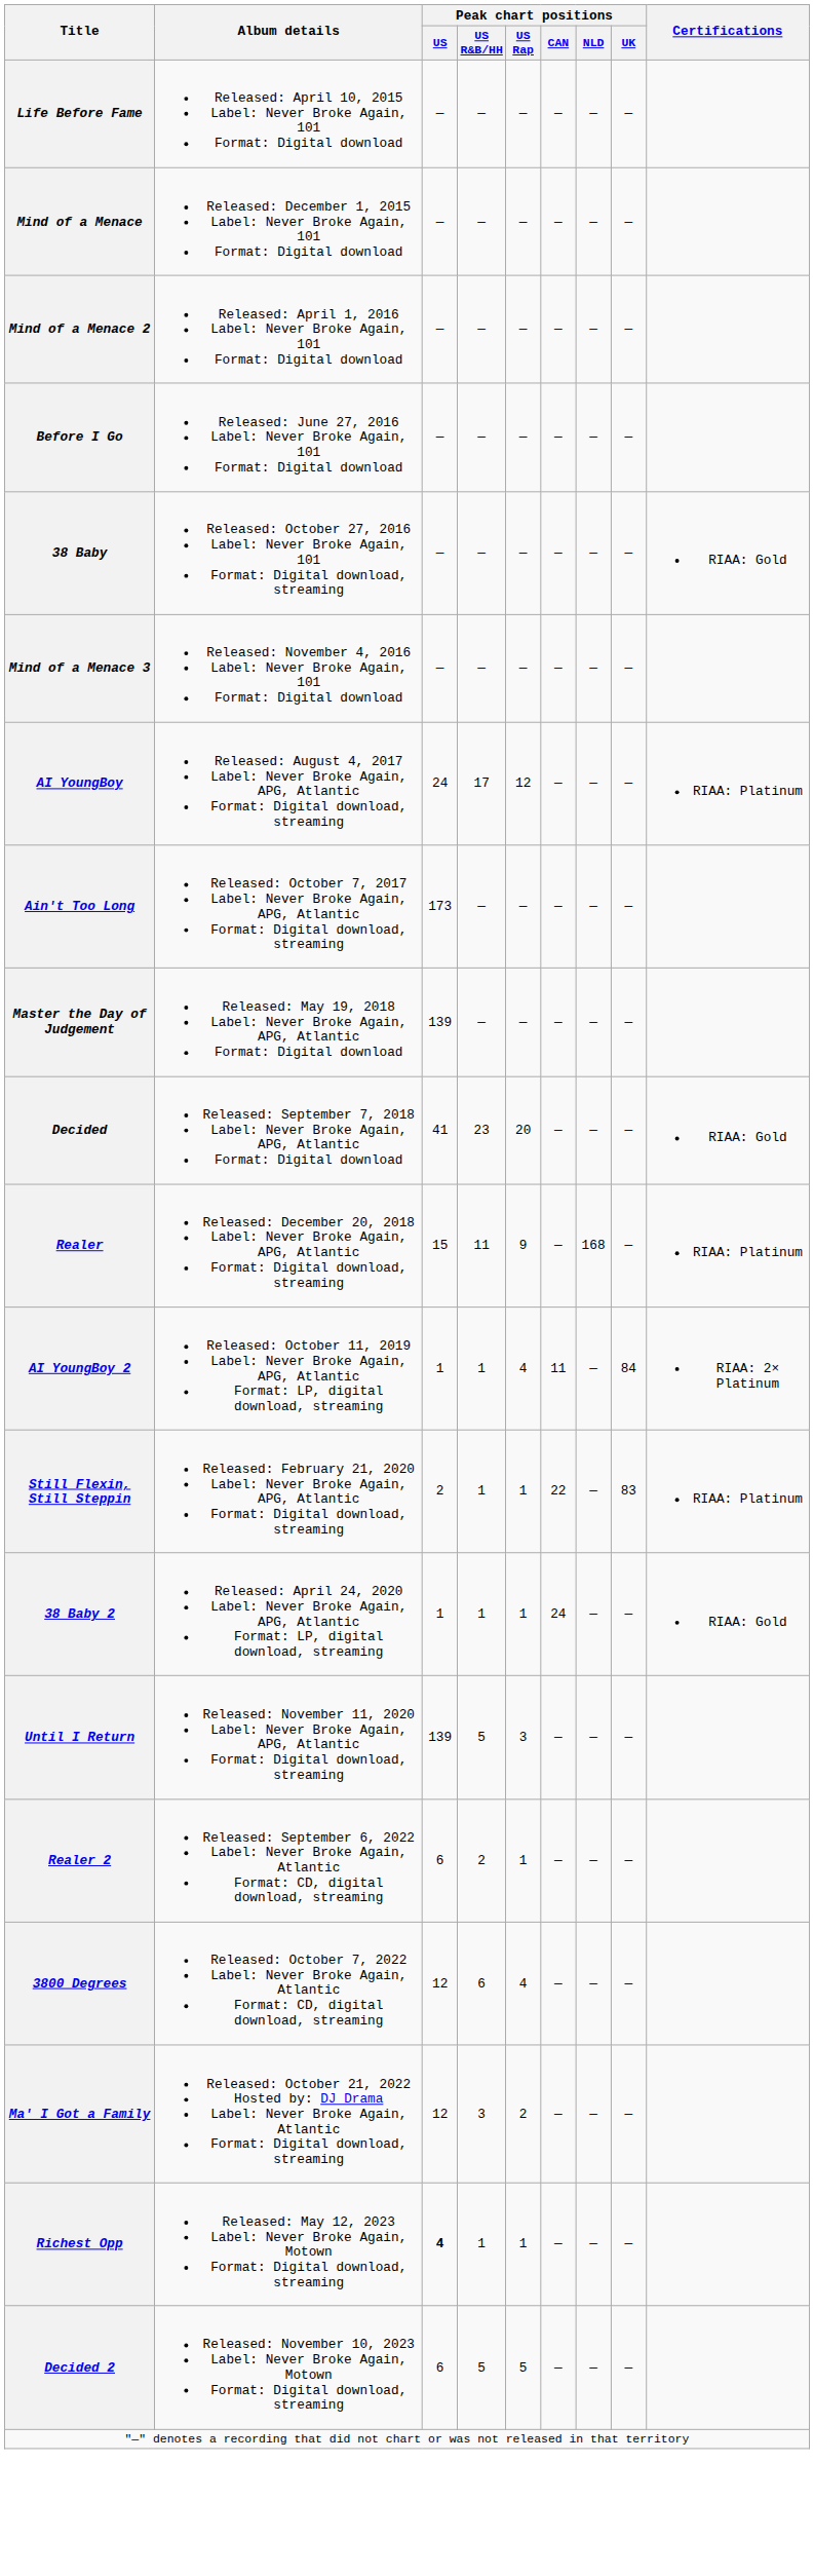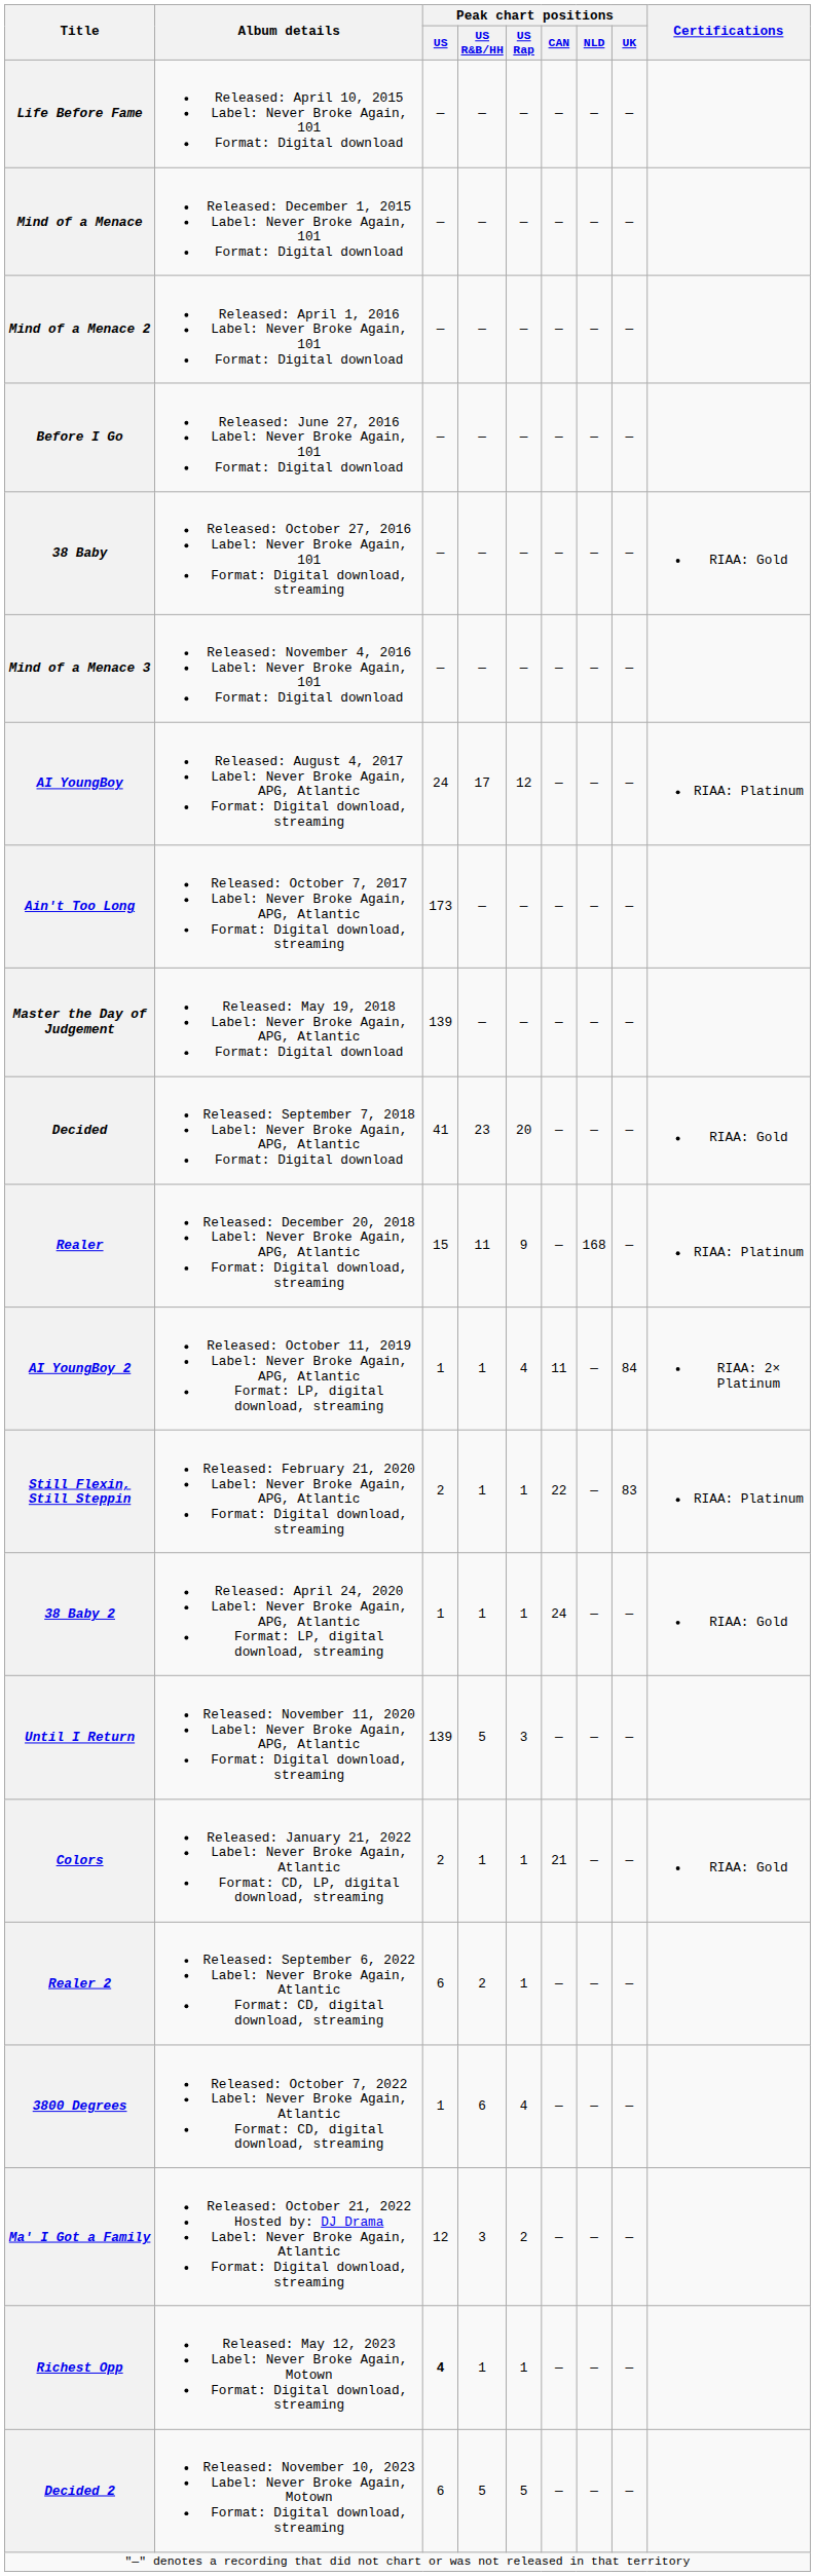+ row: Colors | Released: January 21, 2022 Label: Never Broke Again, Atlantic Format: CD, LP, digital download, streaming | 2 | 1 | 1 | 21 | — | — | RIAA: Gold
3800 Degrees | Peak chart positions / US: 12 -> 1
